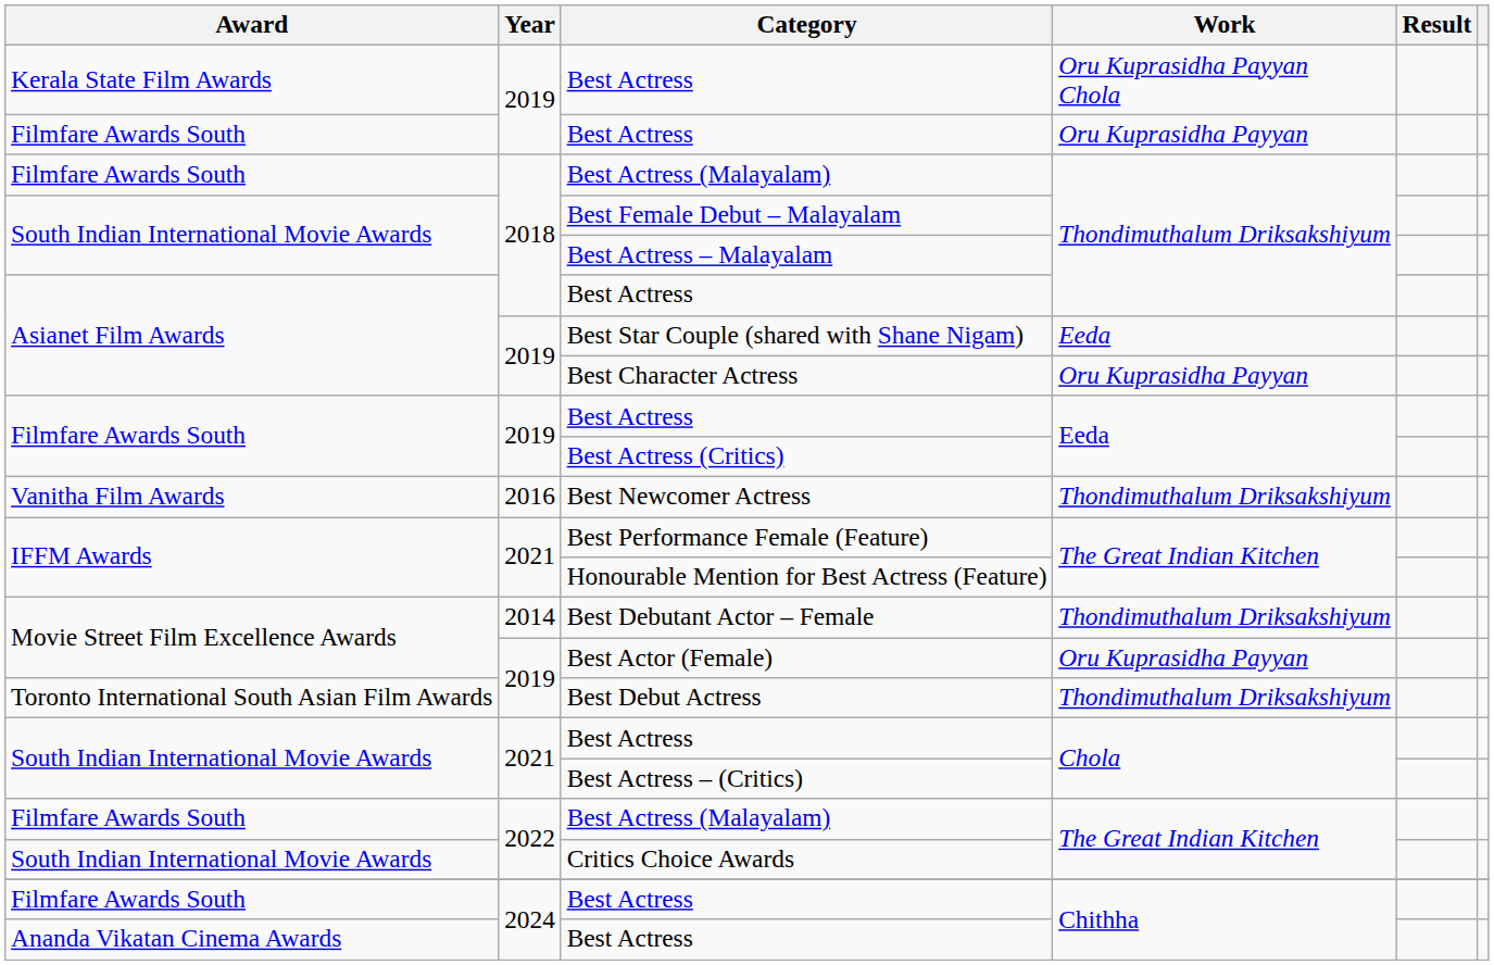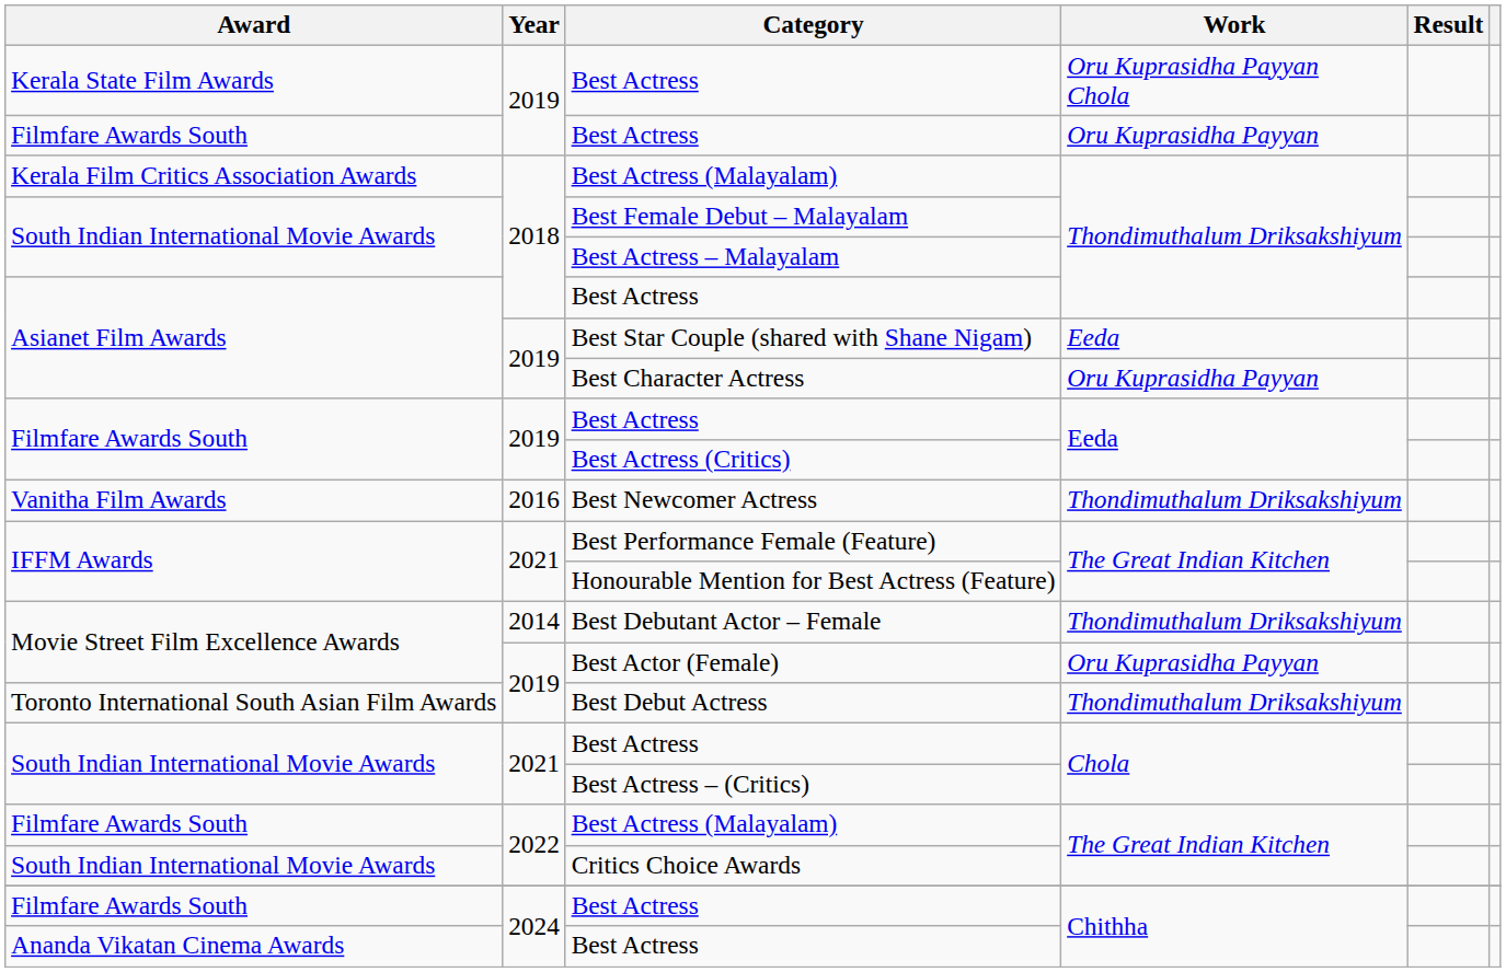Best Actress (Malayalam) / Thondimuthalum Driksakshiyum | Award: Filmfare Awards South -> Kerala Film Critics Association Awards
